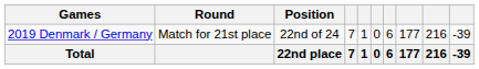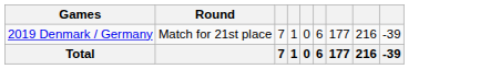- column: Position | 22nd of 24 | 22nd place
